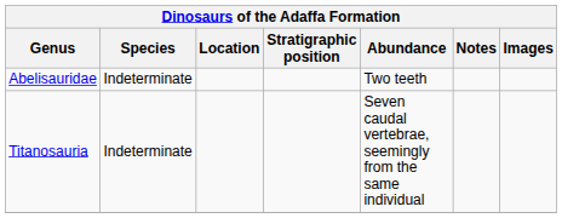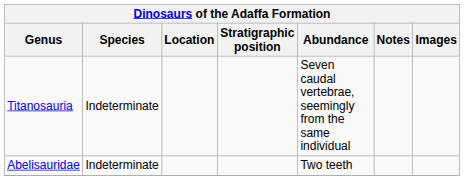rows swapped: Abelisauridae <-> Titanosauria
